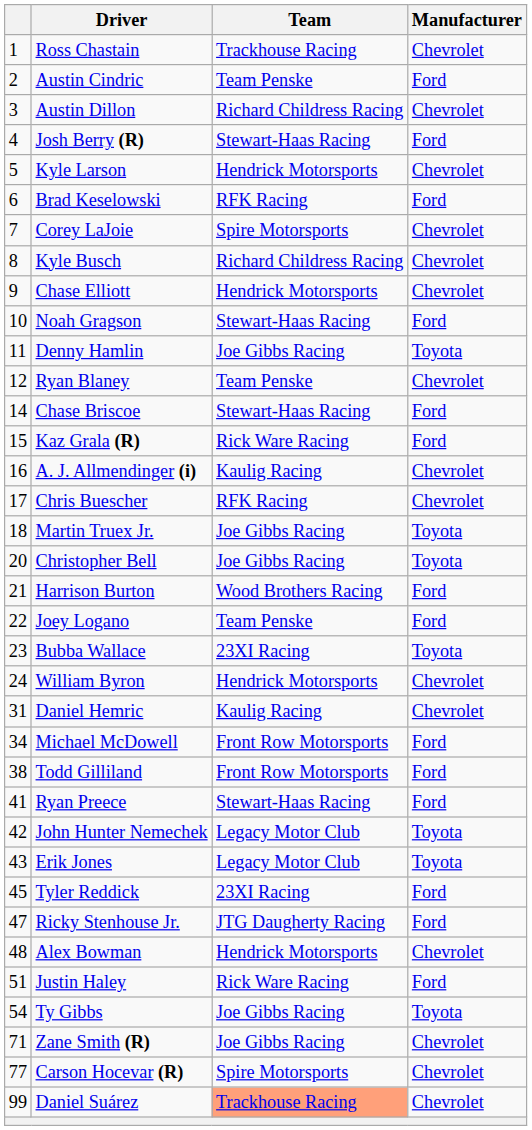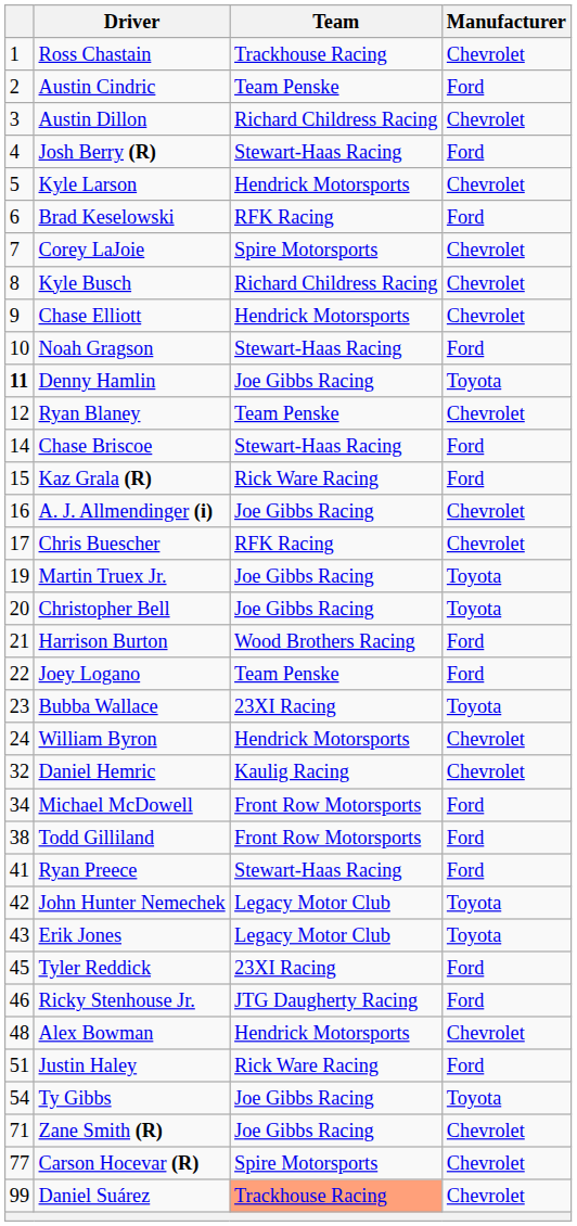Denny Hamlin | column 1: normal -> bold
A. J. Allmendinger (i) | Team: Kaulig Racing -> Joe Gibbs Racing
Martin Truex Jr. | column 1: 18 -> 19
Daniel Hemric | column 1: 31 -> 32
Ricky Stenhouse Jr. | column 1: 47 -> 46
